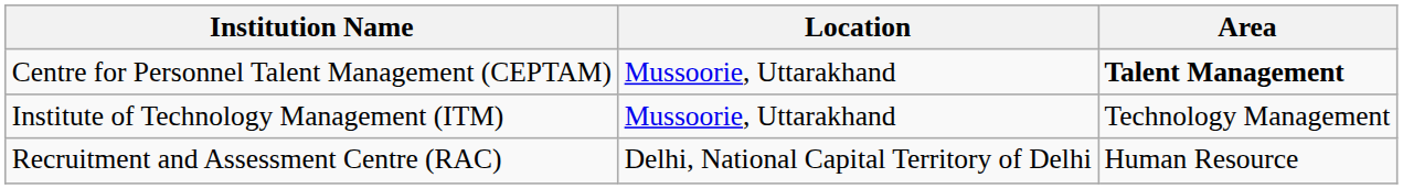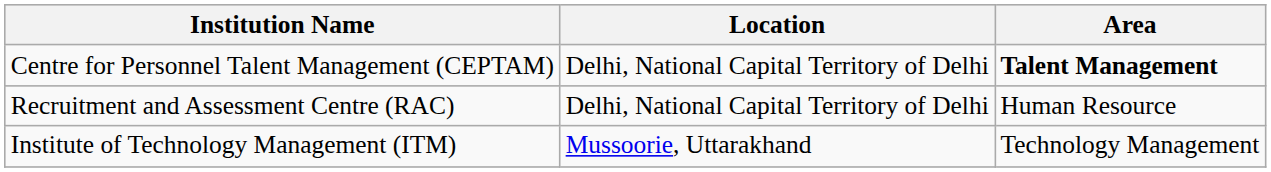Centre for Personnel Talent Management (CEPTAM) | Location: Mussoorie, Uttarakhand -> Delhi, National Capital Territory of Delhi
rows swapped: Institute of Technology Management (ITM) <-> Recruitment and Assessment Centre (RAC)
